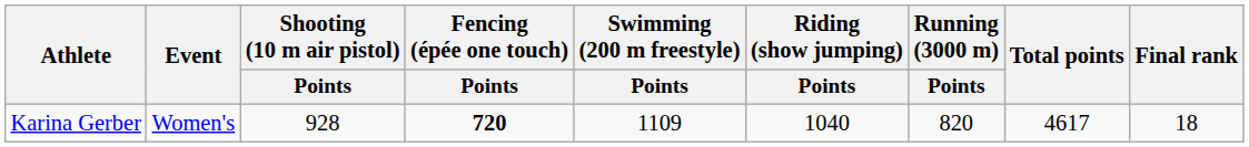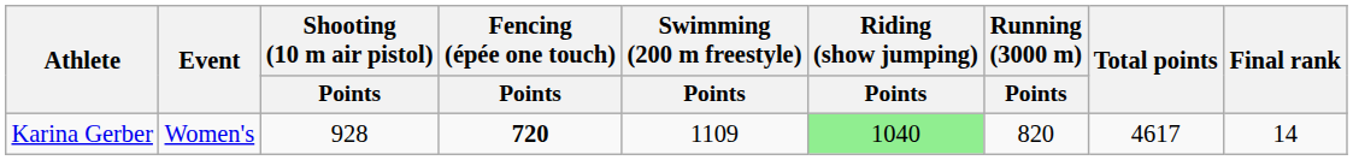Karina Gerber | Riding (show jumping) / Points: no background -> lightgreen background
Karina Gerber | Final rank: 18 -> 14
